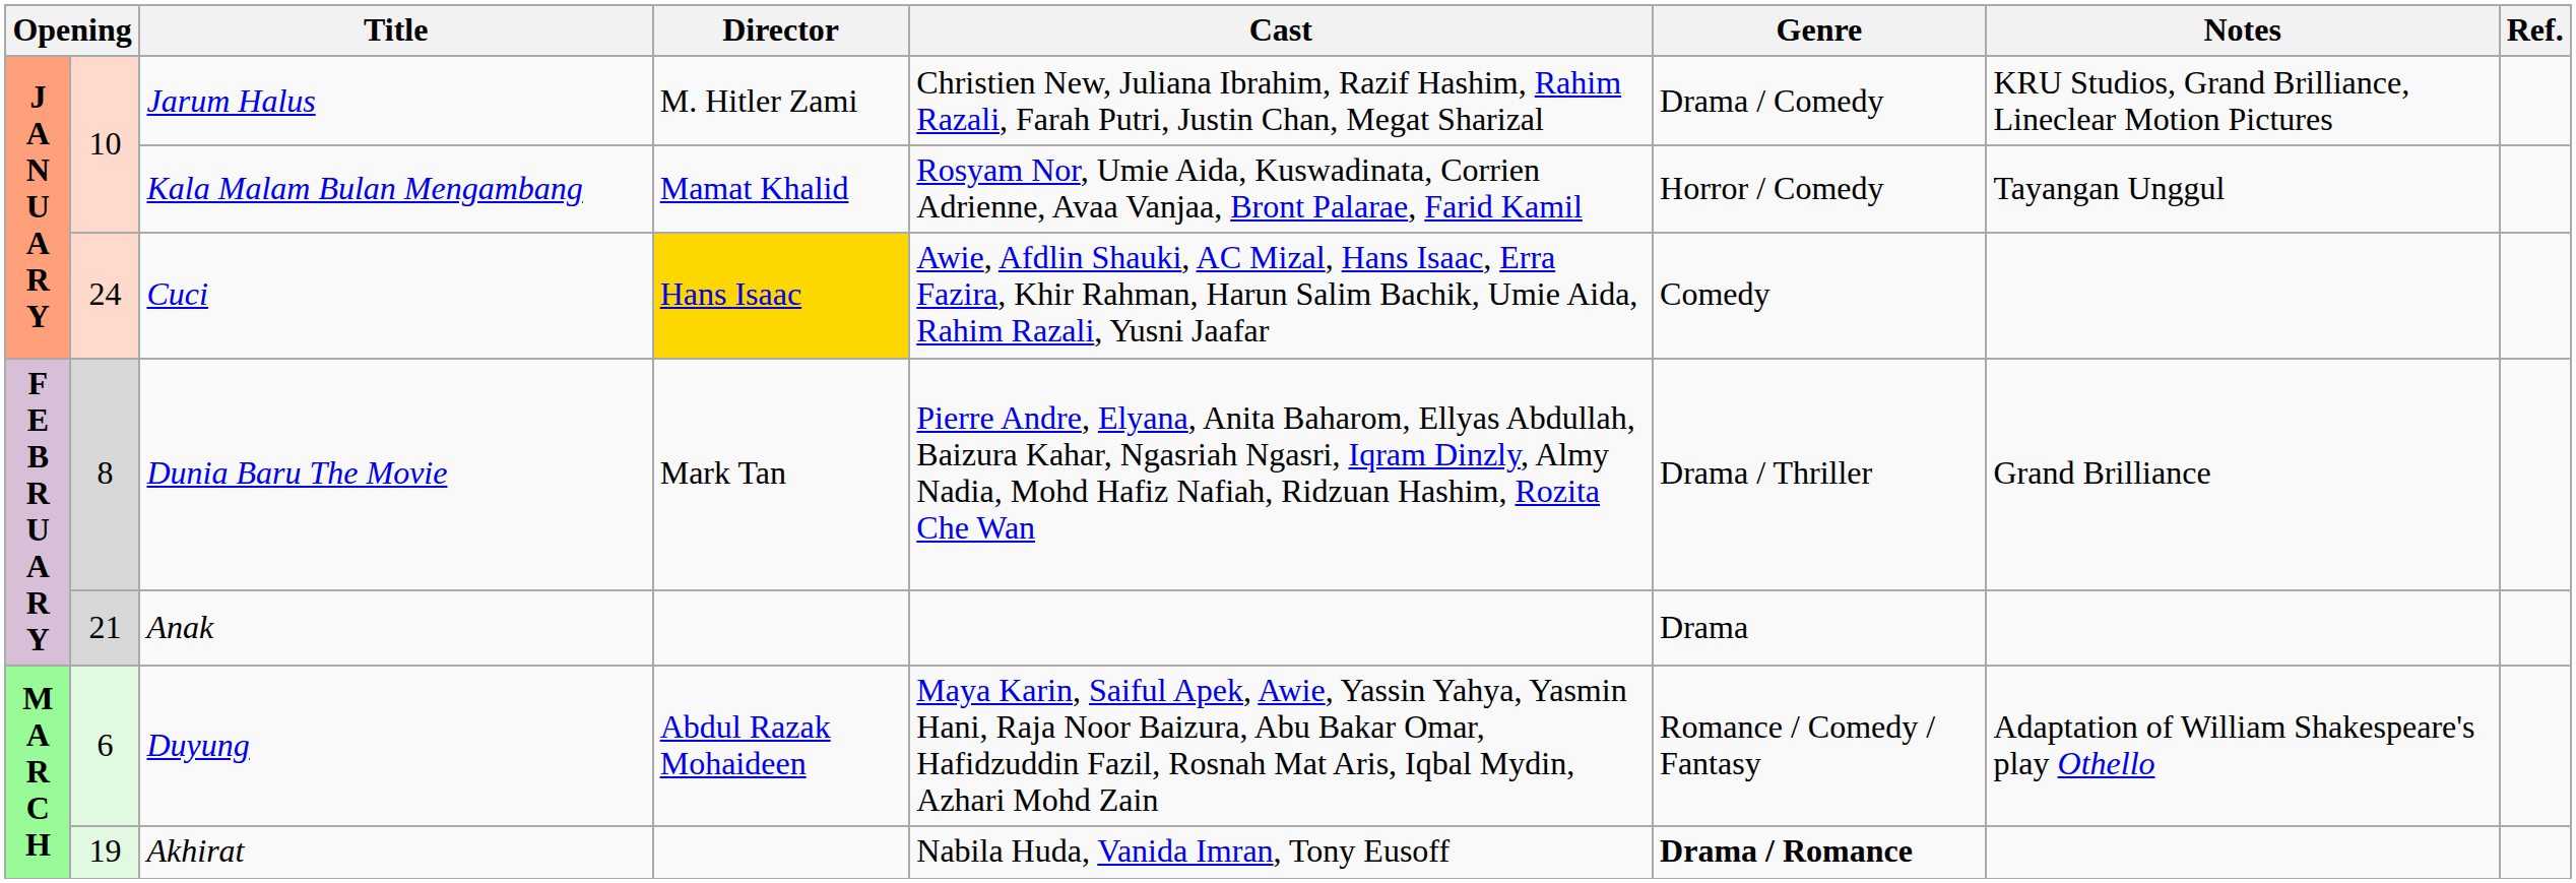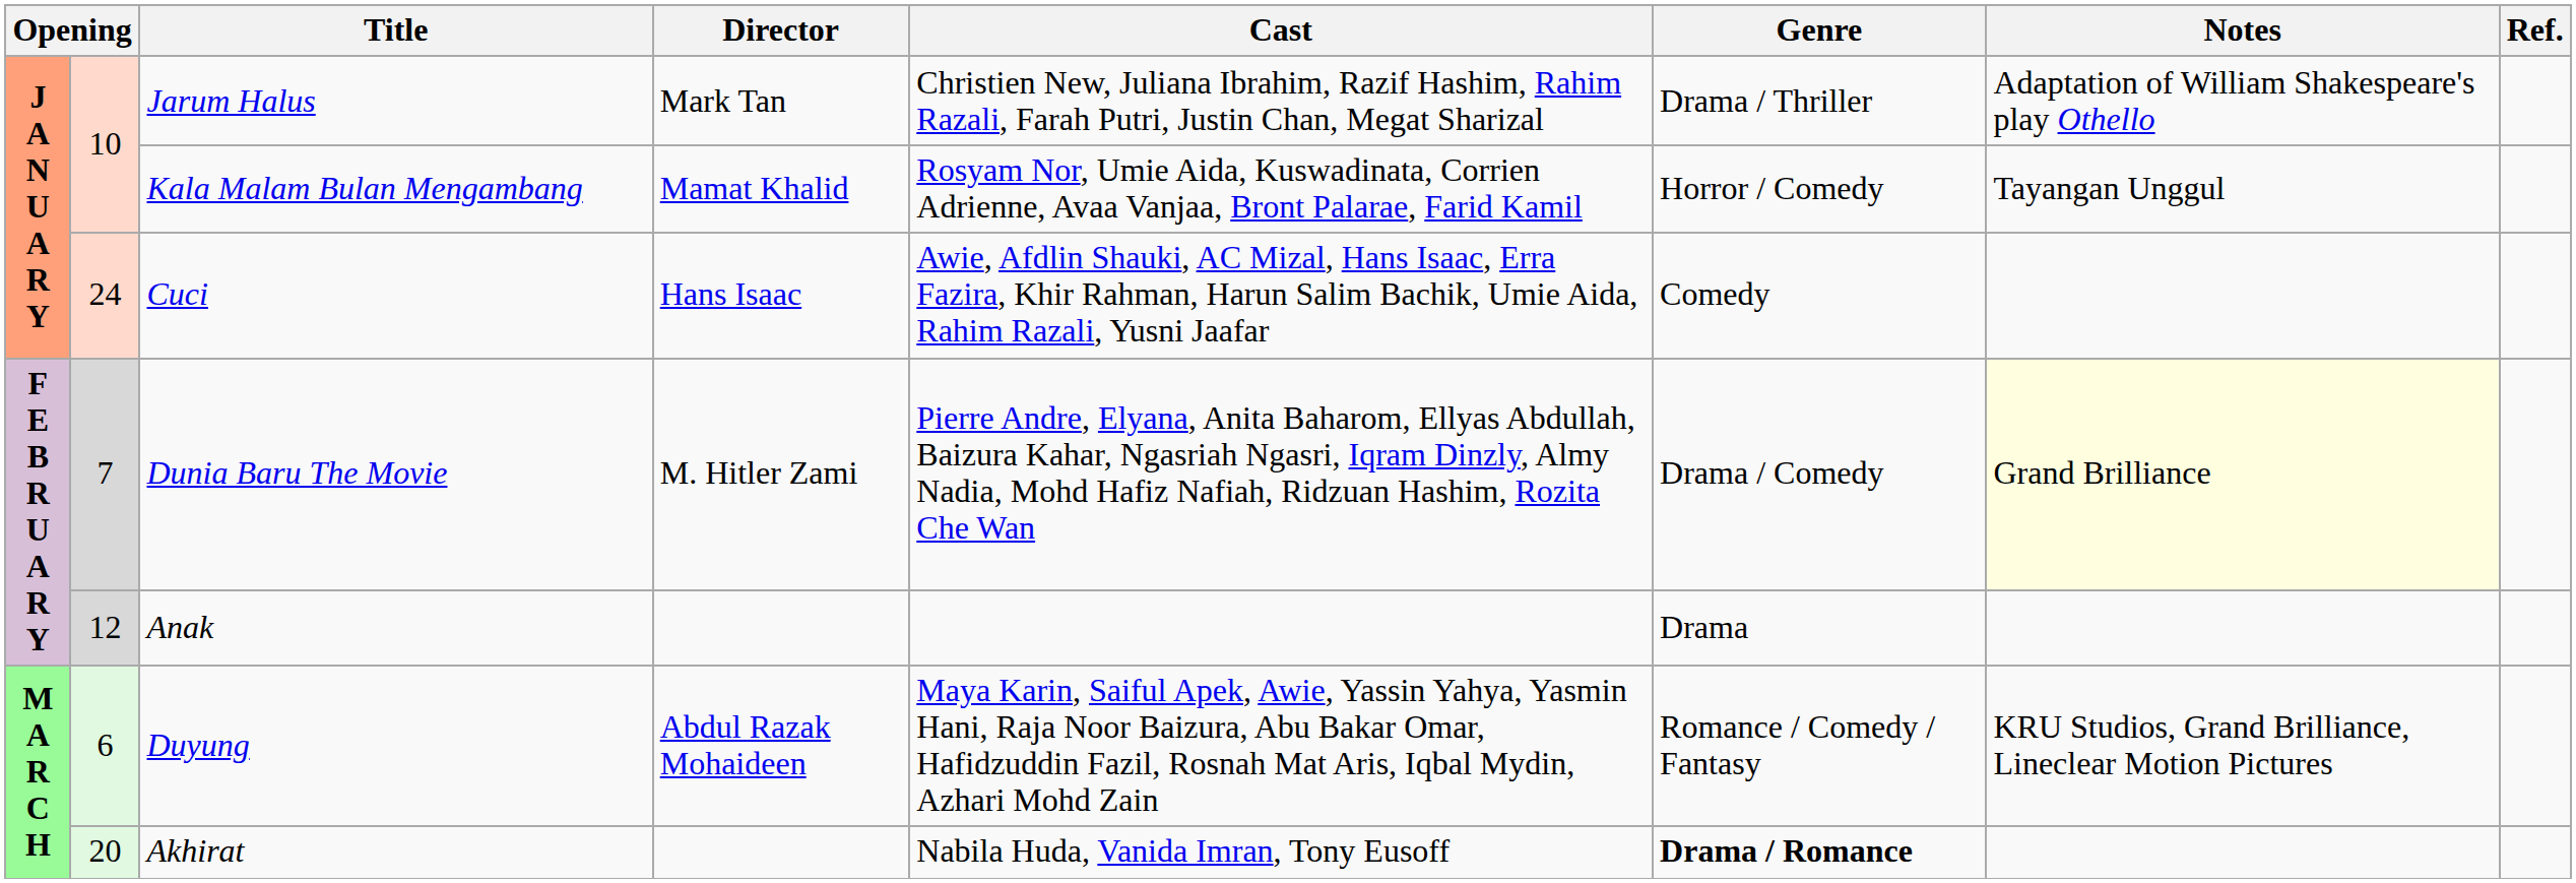Jarum Halus | Director: M. Hitler Zami -> Mark Tan
Jarum Halus | Genre: Drama / Comedy -> Drama / Thriller
Jarum Halus | Notes: KRU Studios, Grand Brilliance, Lineclear Motion Pictures -> Adaptation of William Shakespeare's play Othello
Cuci | Director: gold background -> no background
Dunia Baru The Movie | column 2: 8 -> 7
Dunia Baru The Movie | Director: Mark Tan -> M. Hitler Zami
Dunia Baru The Movie | Genre: Drama / Thriller -> Drama / Comedy
Dunia Baru The Movie | Notes: no background -> lightyellow background
Anak | column 2: 21 -> 12
Duyung | Notes: Adaptation of William Shakespeare's play Othello -> KRU Studios, Grand Brilliance, Lineclear Motion Pictures
Akhirat | column 2: 19 -> 20
